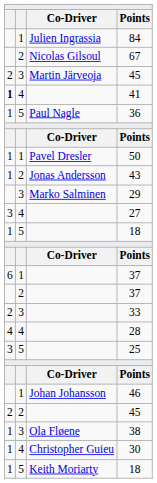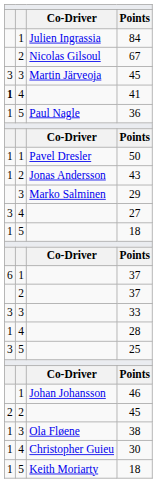Martin Järveoja / 45 | column 1: 2 -> 3
33 | column 1: 2 -> 3
28 | column 1: 4 -> 1
